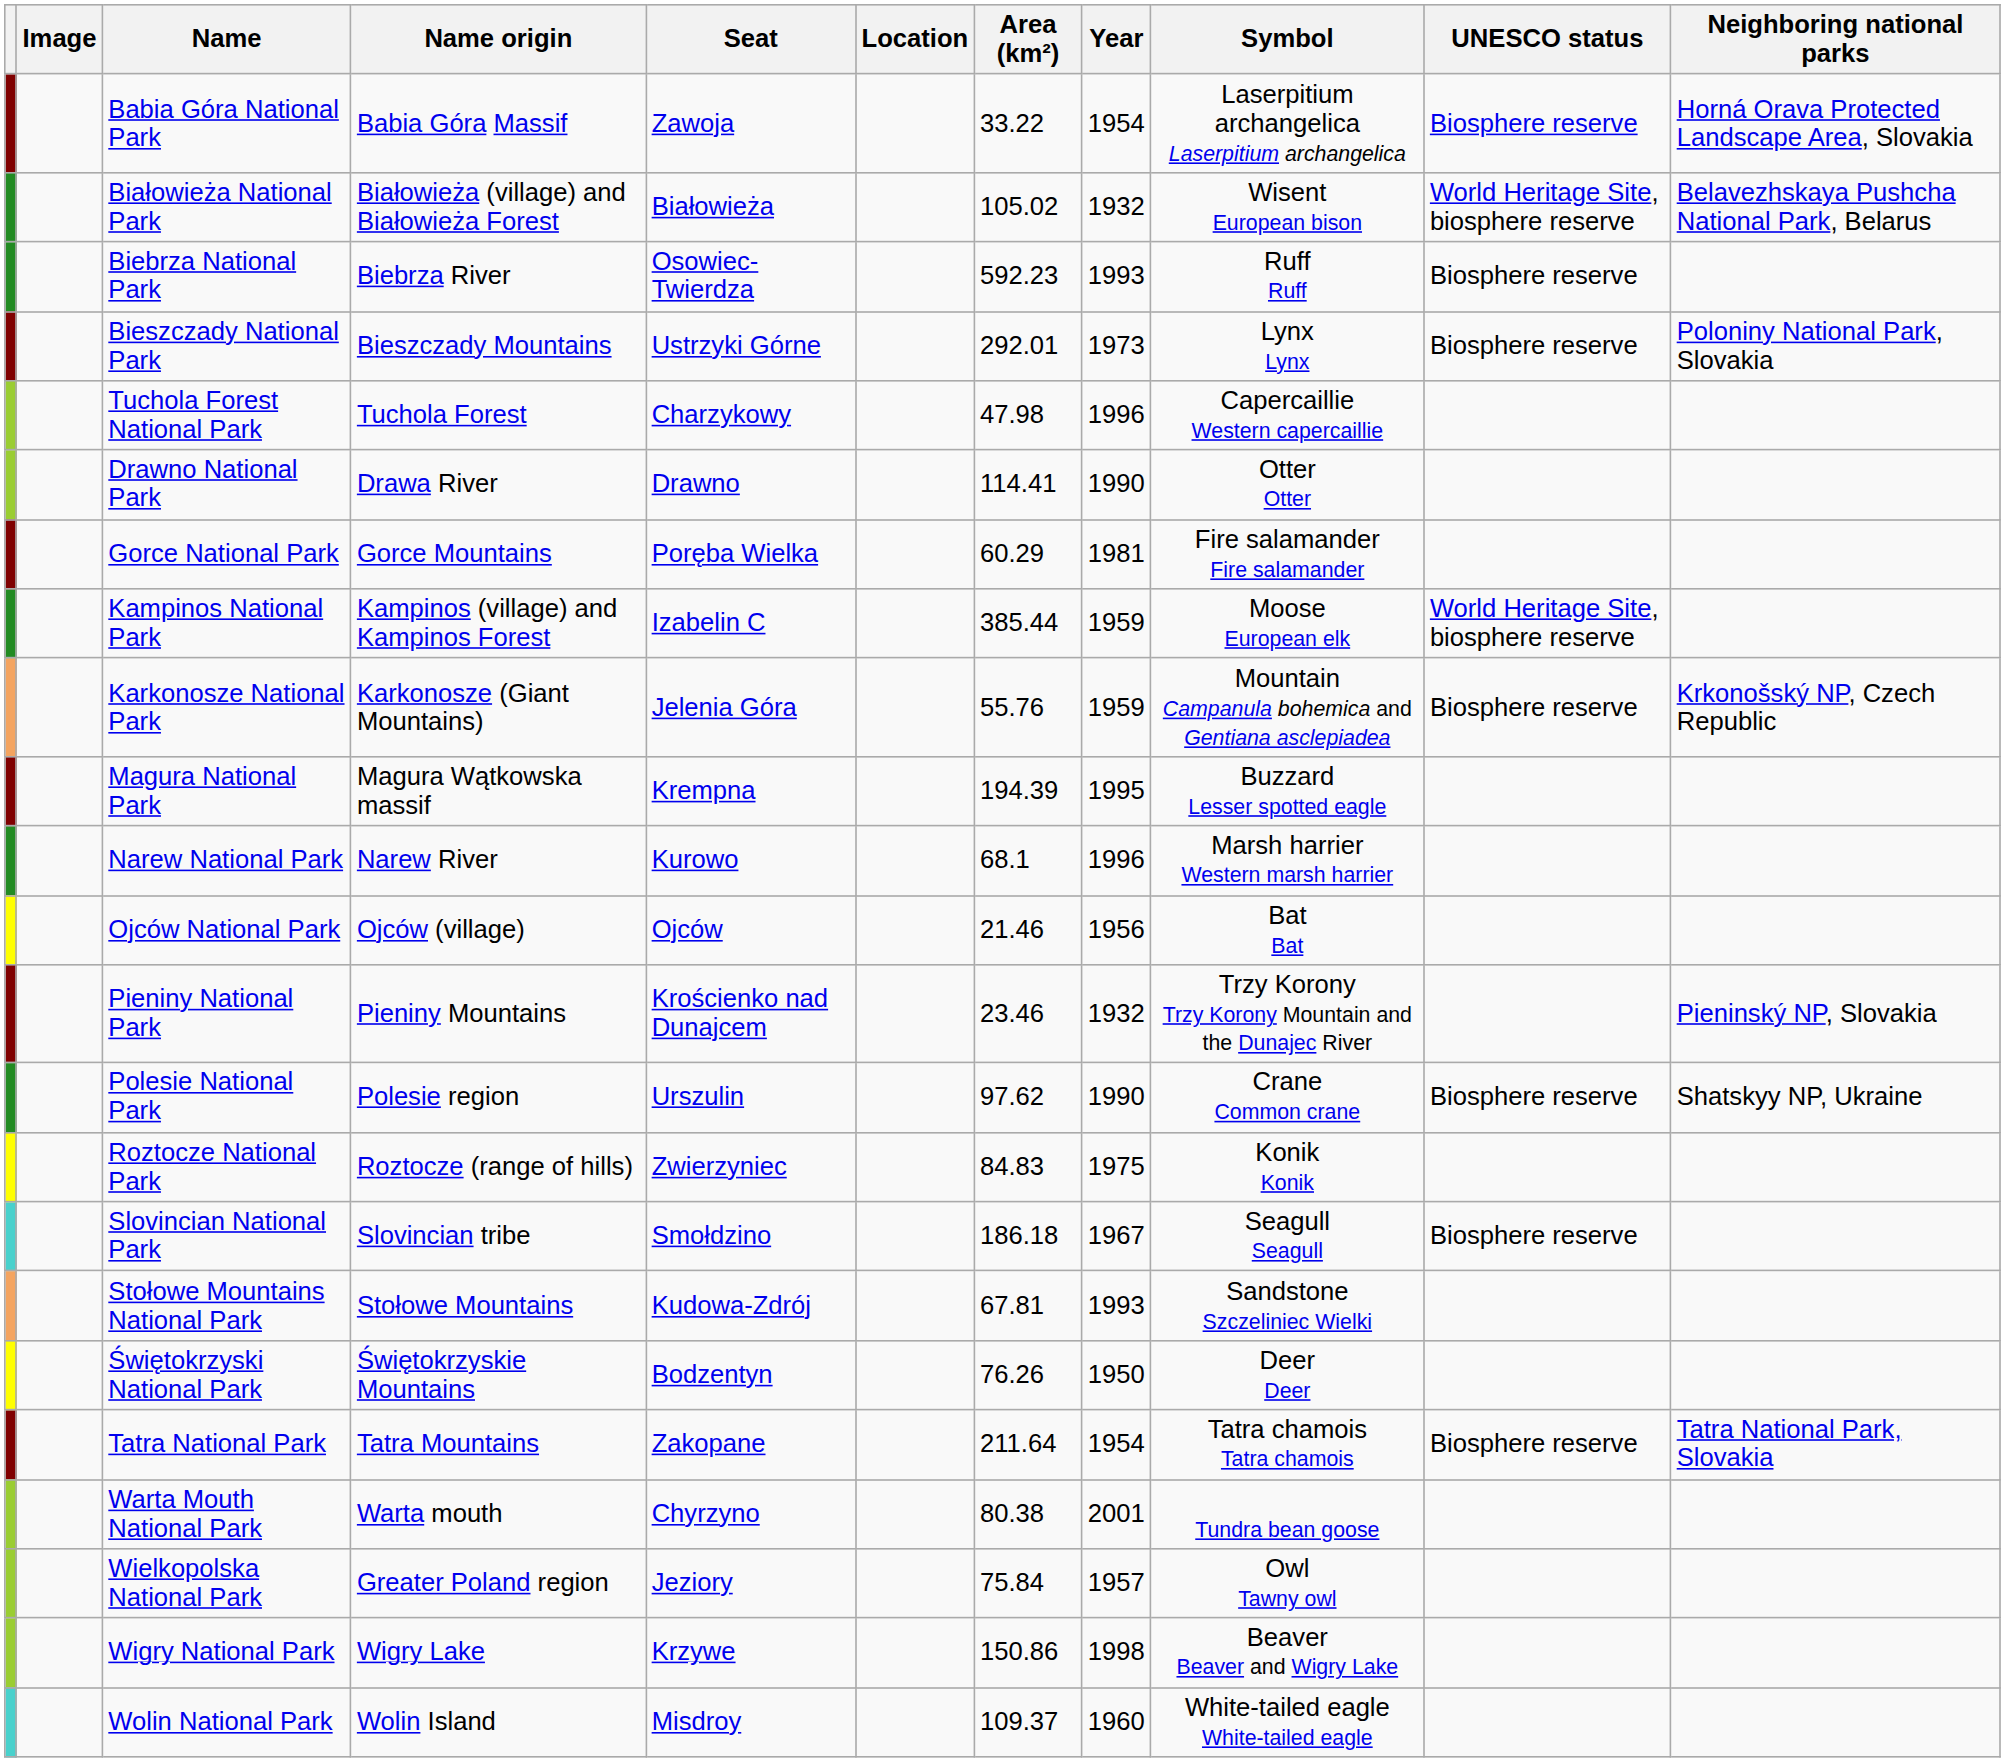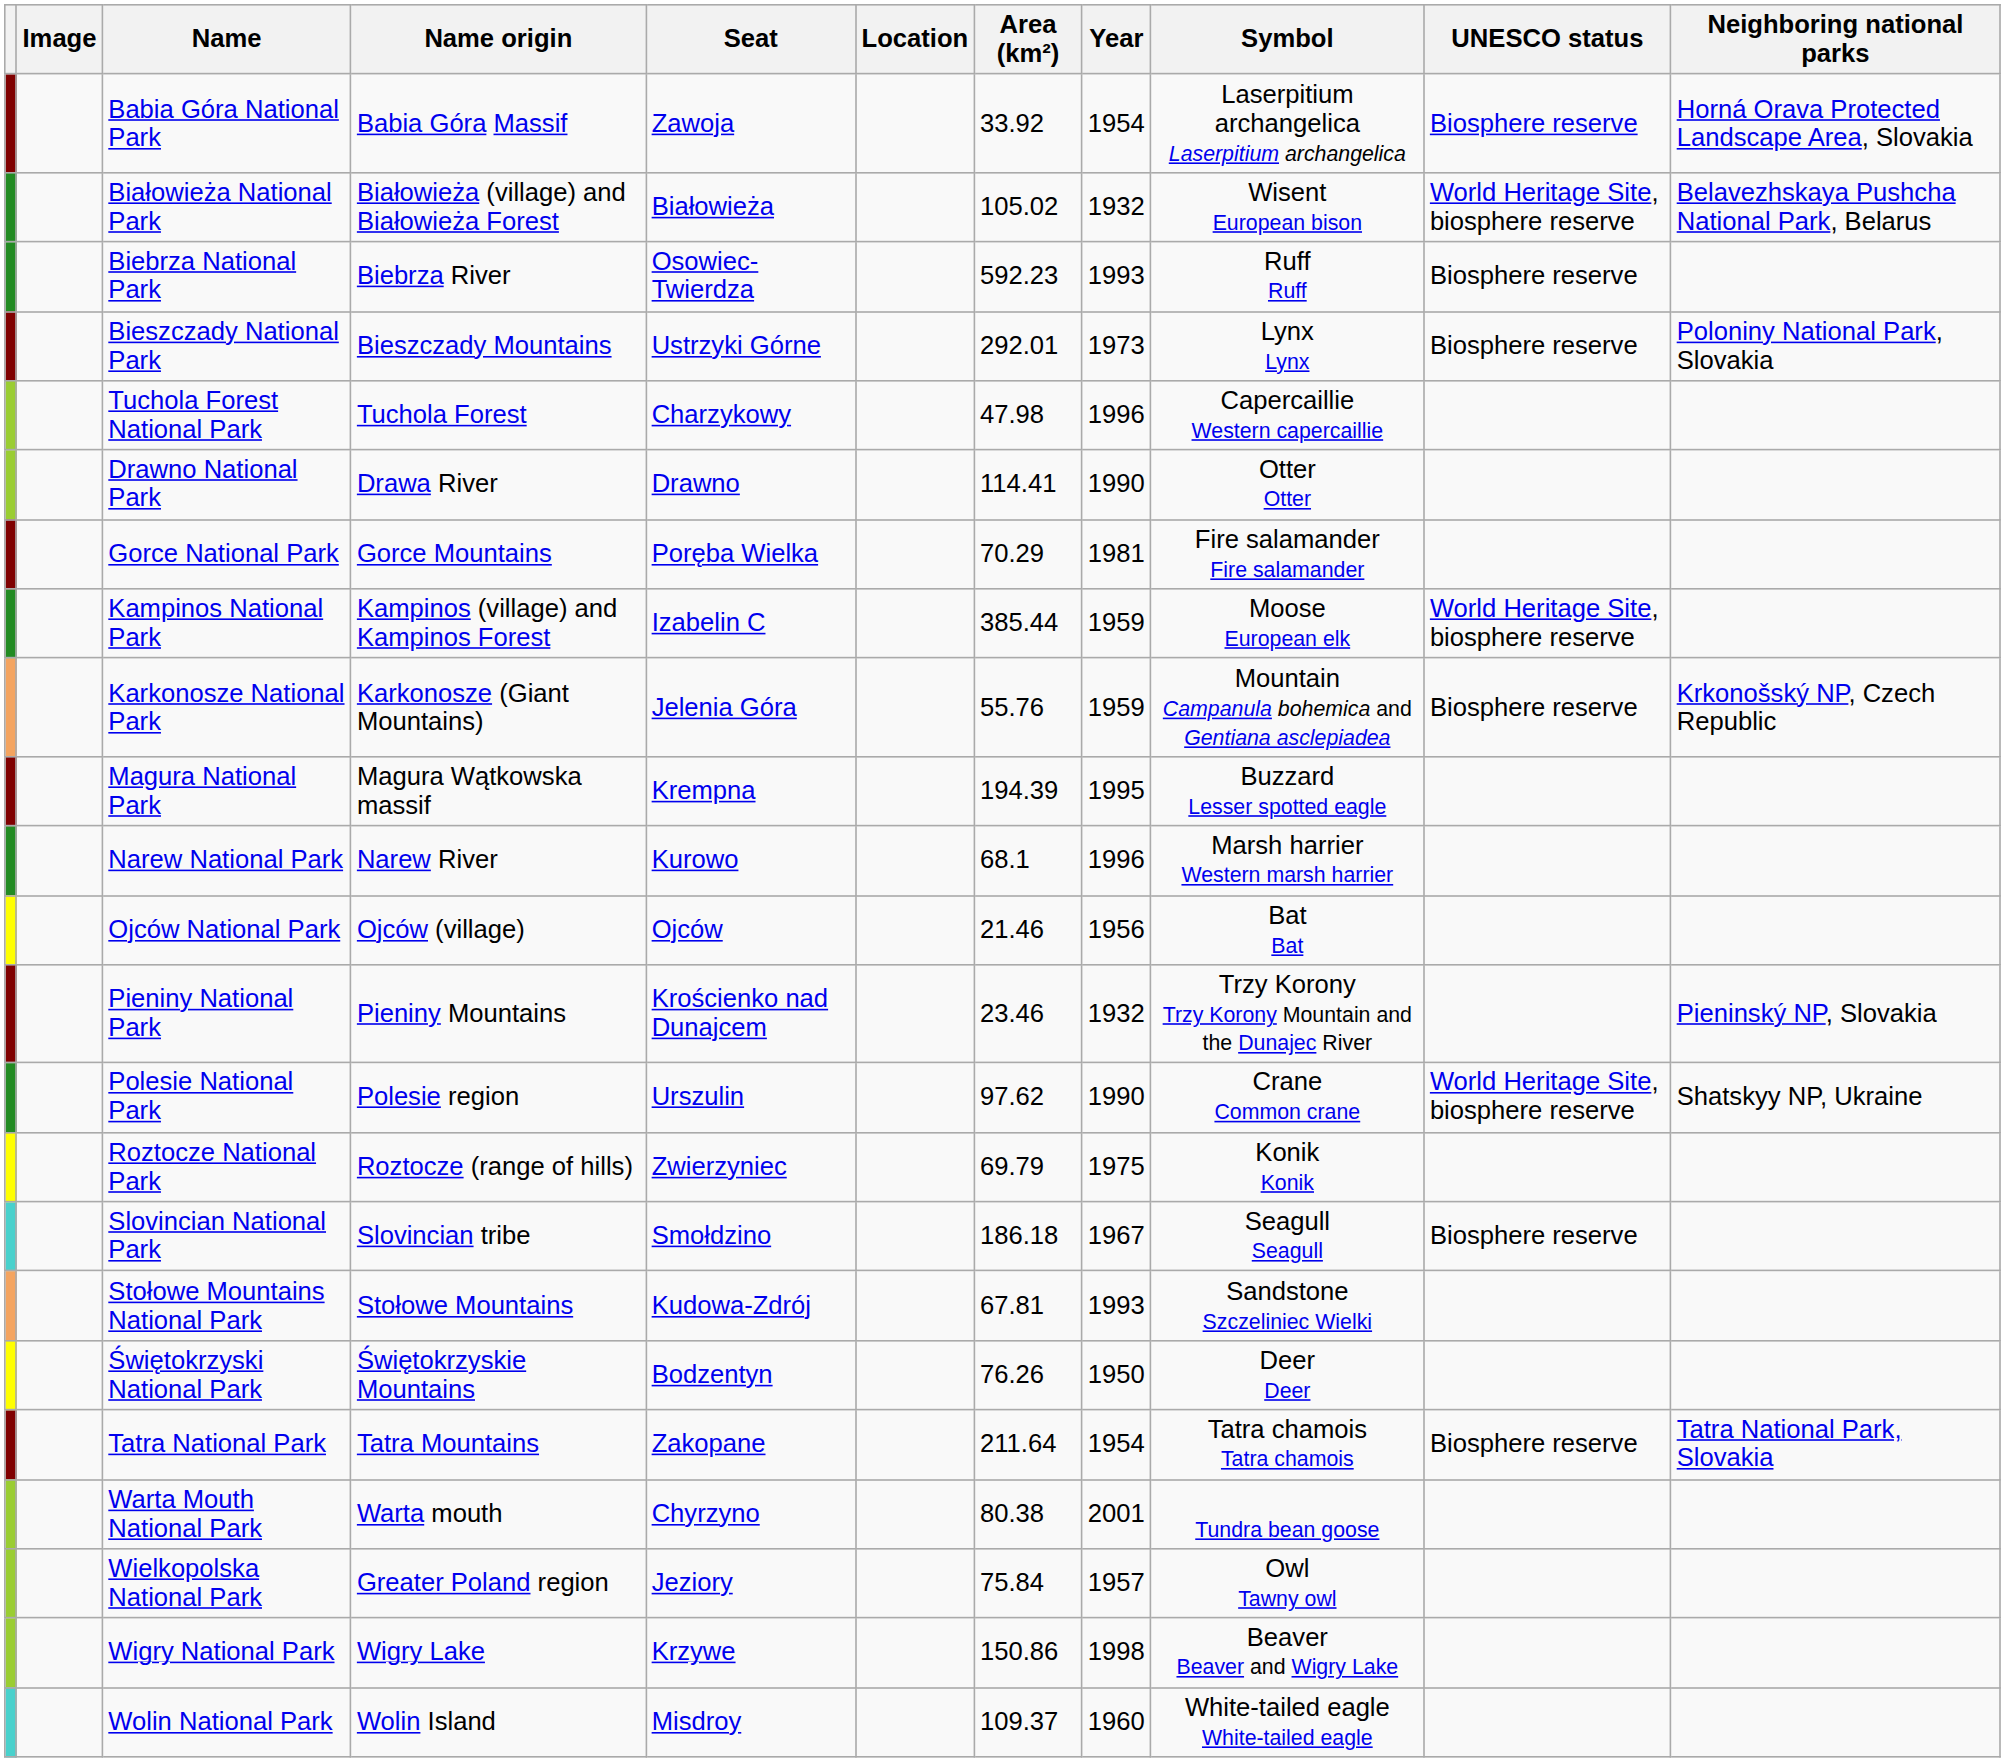Babia Góra National Park | Area (km²): 33.22 -> 33.92
Gorce National Park | Area (km²): 60.29 -> 70.29
Polesie National Park | UNESCO status: Biosphere reserve -> World Heritage Site, biosphere reserve
Roztocze National Park | Area (km²): 84.83 -> 69.79
